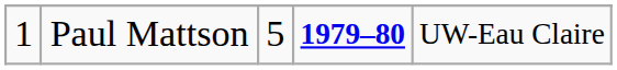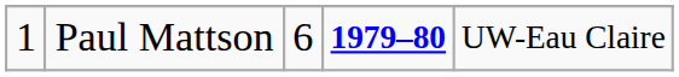Paul Mattson | column 3: 5 -> 6
